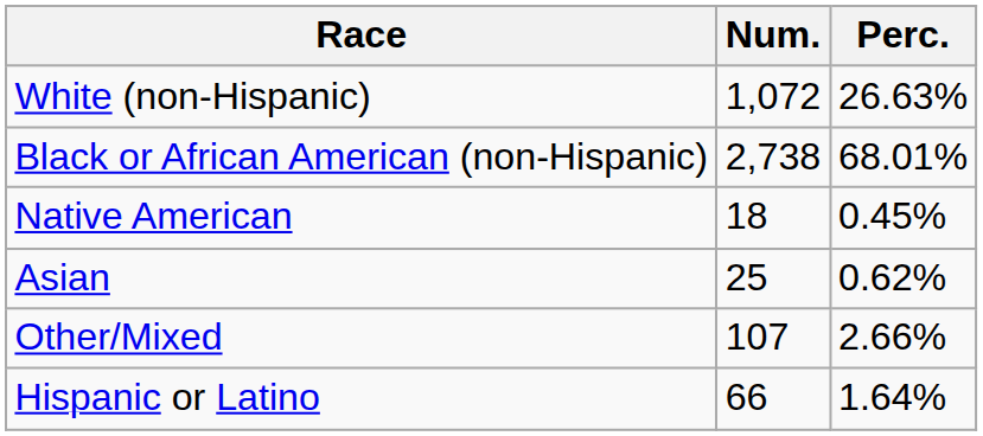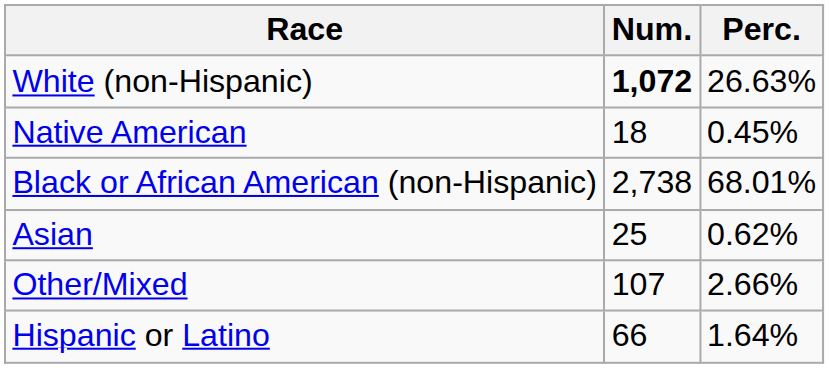White (non-Hispanic) | Num.: normal -> bold
rows swapped: Black or African American (non-Hispanic) <-> Native American
